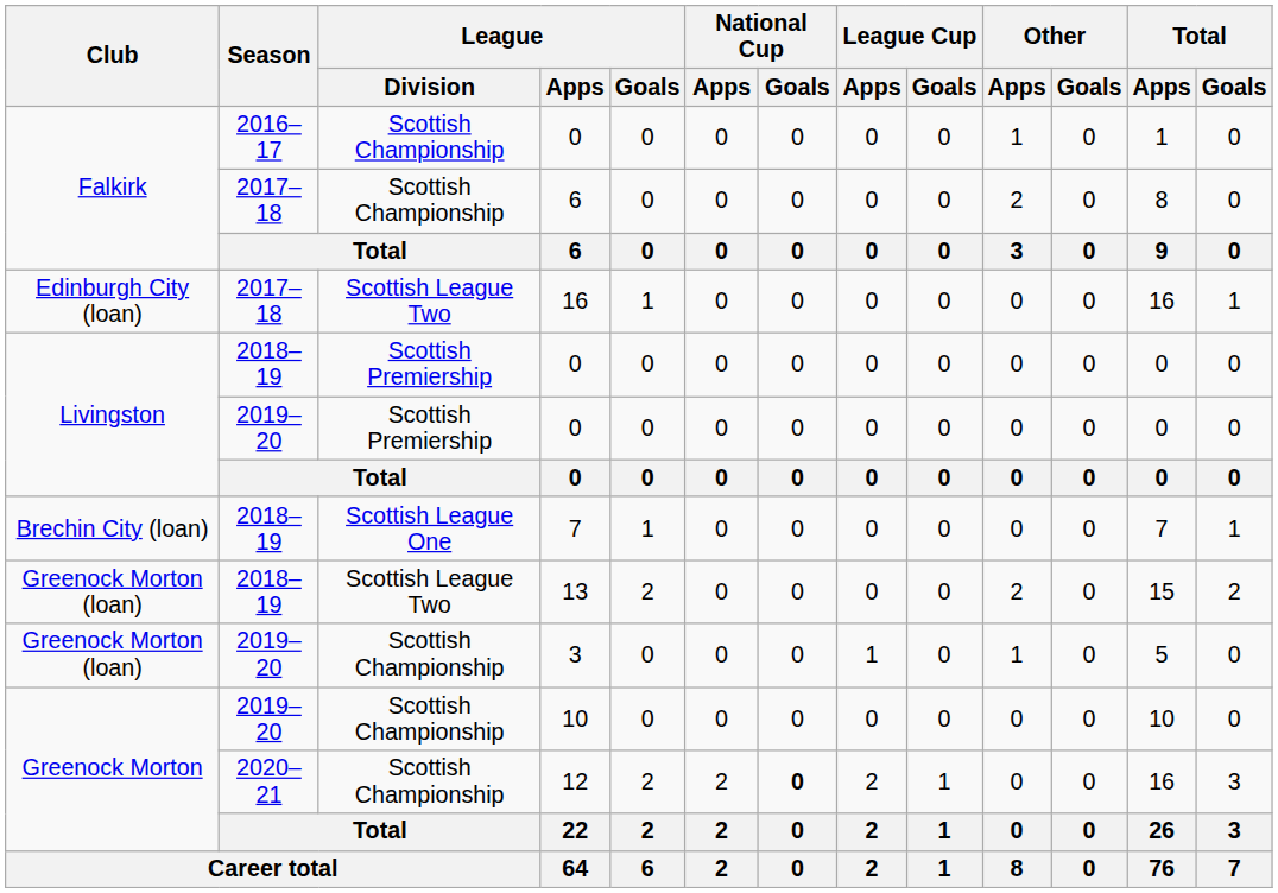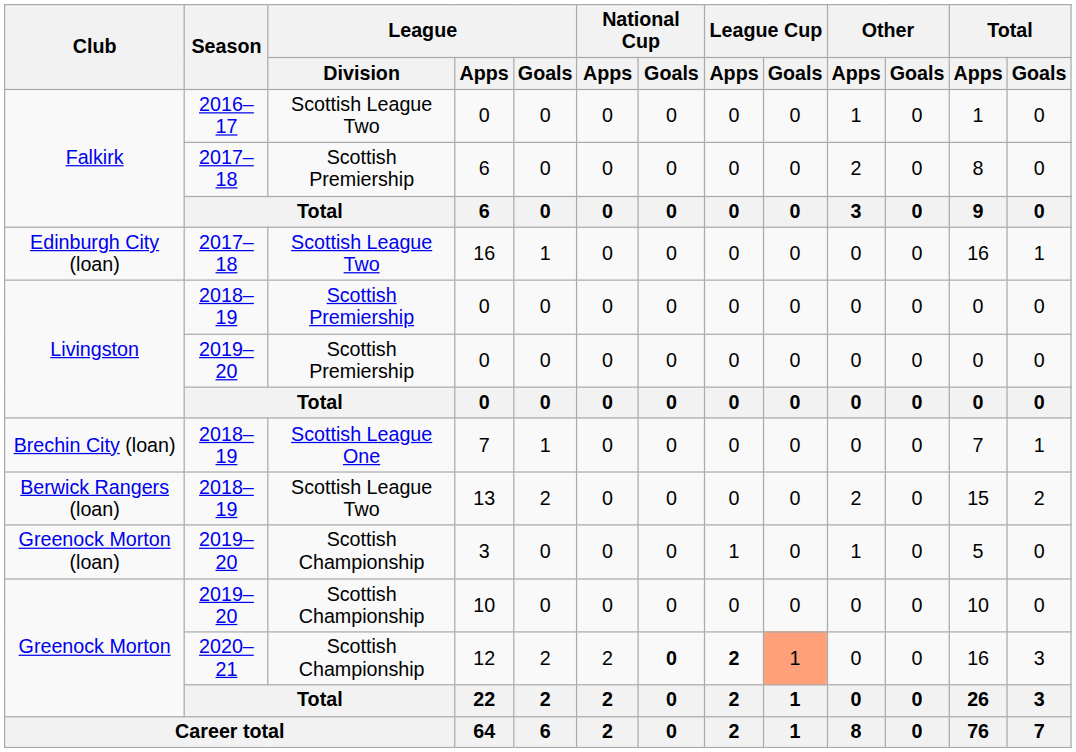2016–17 / 0 | League / Division: Scottish Championship -> Scottish League Two
2017–18 / 6 | League / Division: Scottish Championship -> Scottish Premiership
13 | Club: Greenock Morton (loan) -> Berwick Rangers (loan)
12 | League Cup / Apps: normal -> bold
12 | League Cup / Goals: no background -> lightsalmon background
